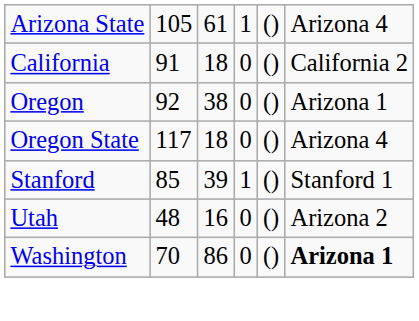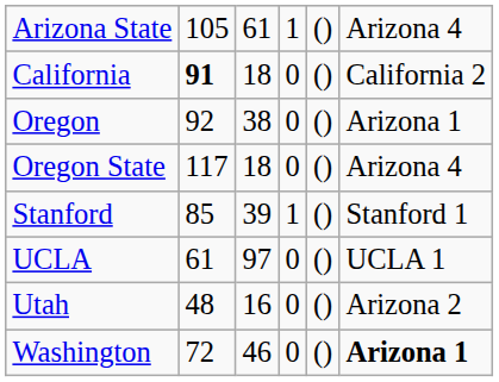California | column 2: normal -> bold
+ row: UCLA | 61 | 97 | 0 | () | UCLA 1
Washington | column 2: 70 -> 72
Washington | column 3: 86 -> 46
